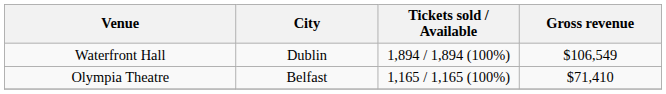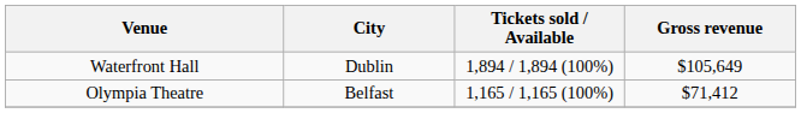Waterfront Hall | Gross revenue: $106,549 -> $105,649
Olympia Theatre | Gross revenue: $71,410 -> $71,412
